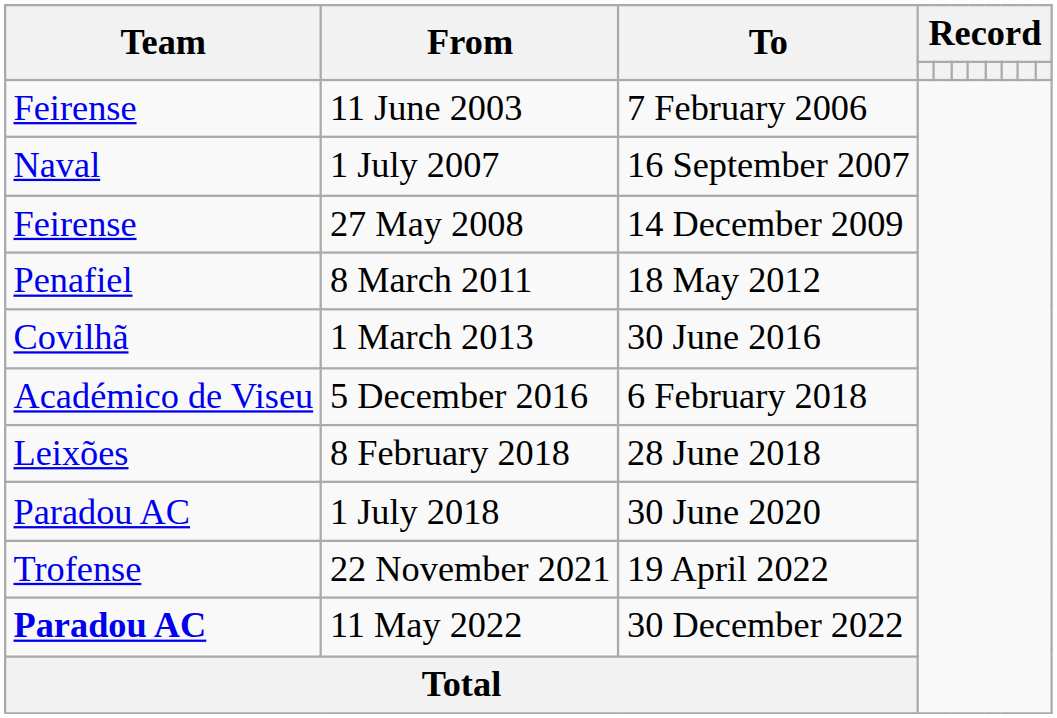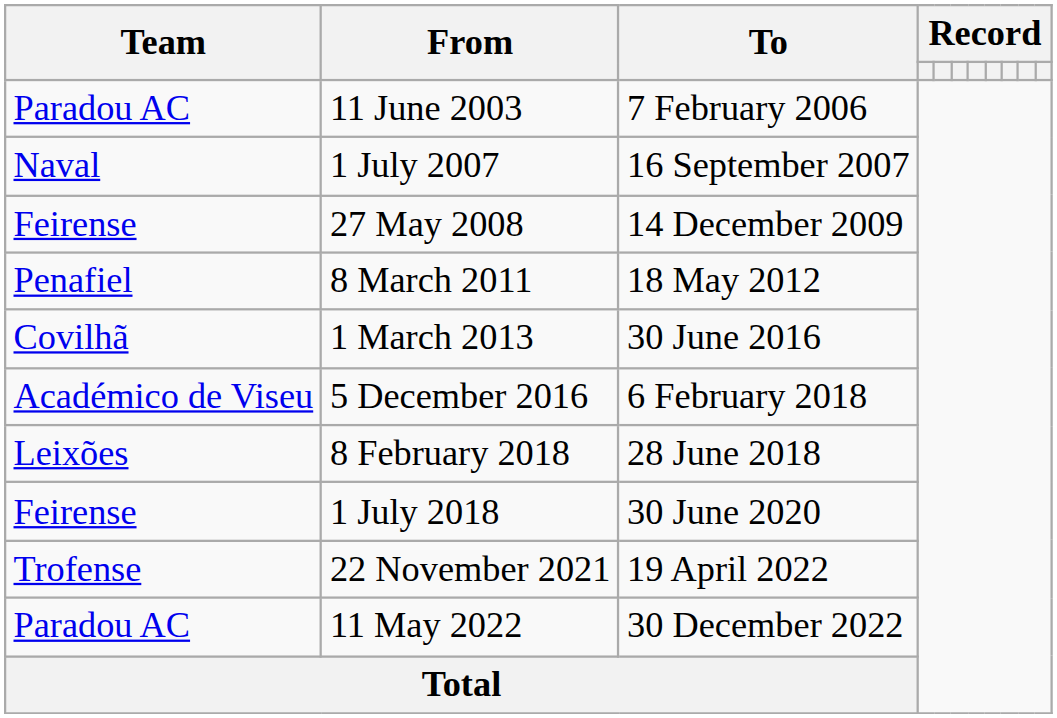11 June 2003 | Team: Feirense -> Paradou AC
1 July 2018 | Team: Paradou AC -> Feirense
11 May 2022 | Team: bold -> normal
